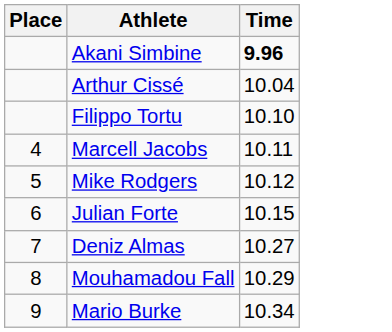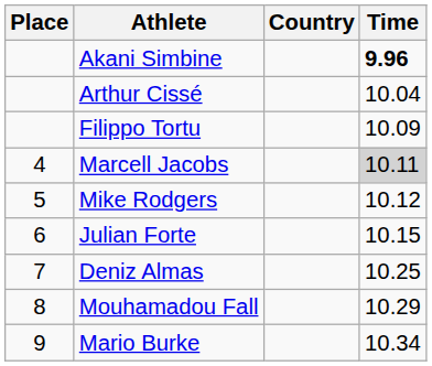+ column: Country
Filippo Tortu | Time: 10.10 -> 10.09
Marcell Jacobs | Time: no background -> lightgrey background
Deniz Almas | Time: 10.27 -> 10.25
